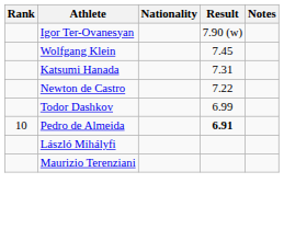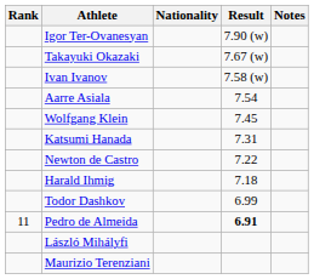+ row: Takayuki Okazaki | 7.67 (w)
+ row: Ivan Ivanov | 7.58 (w)
+ row: Aarre Asiala | 7.54
+ row: Harald Ihmig | 7.18
Pedro de Almeida | Rank: 10 -> 11
